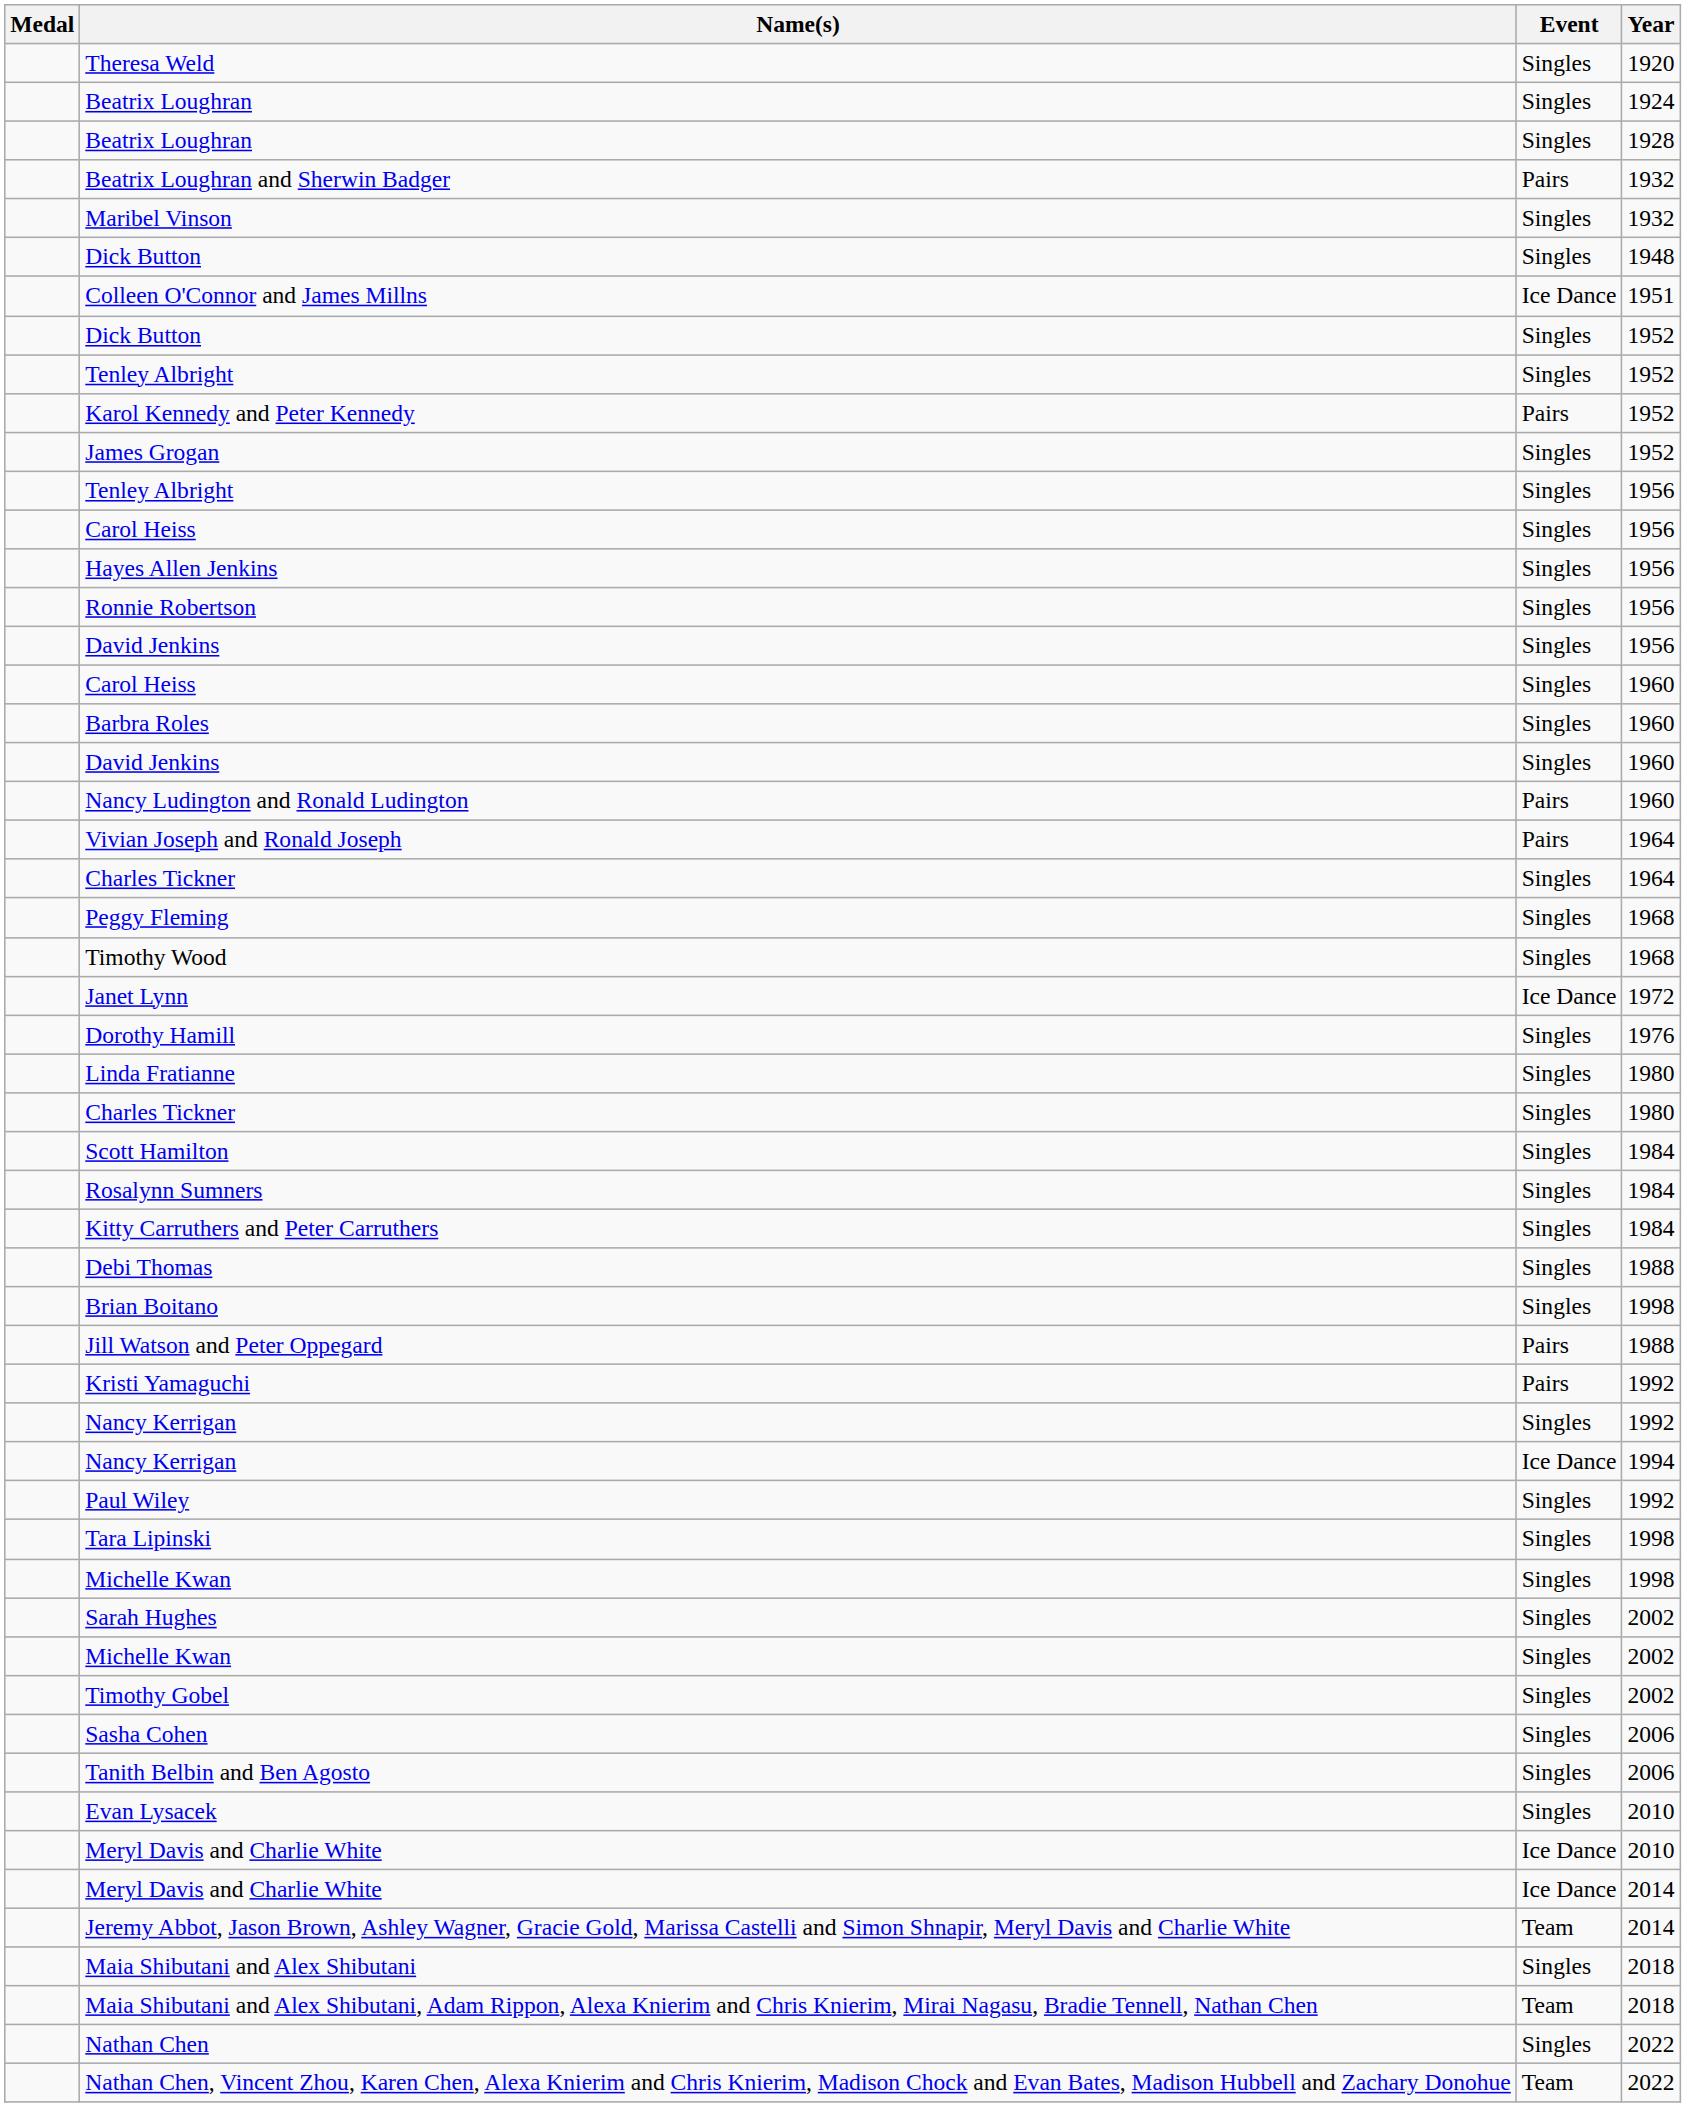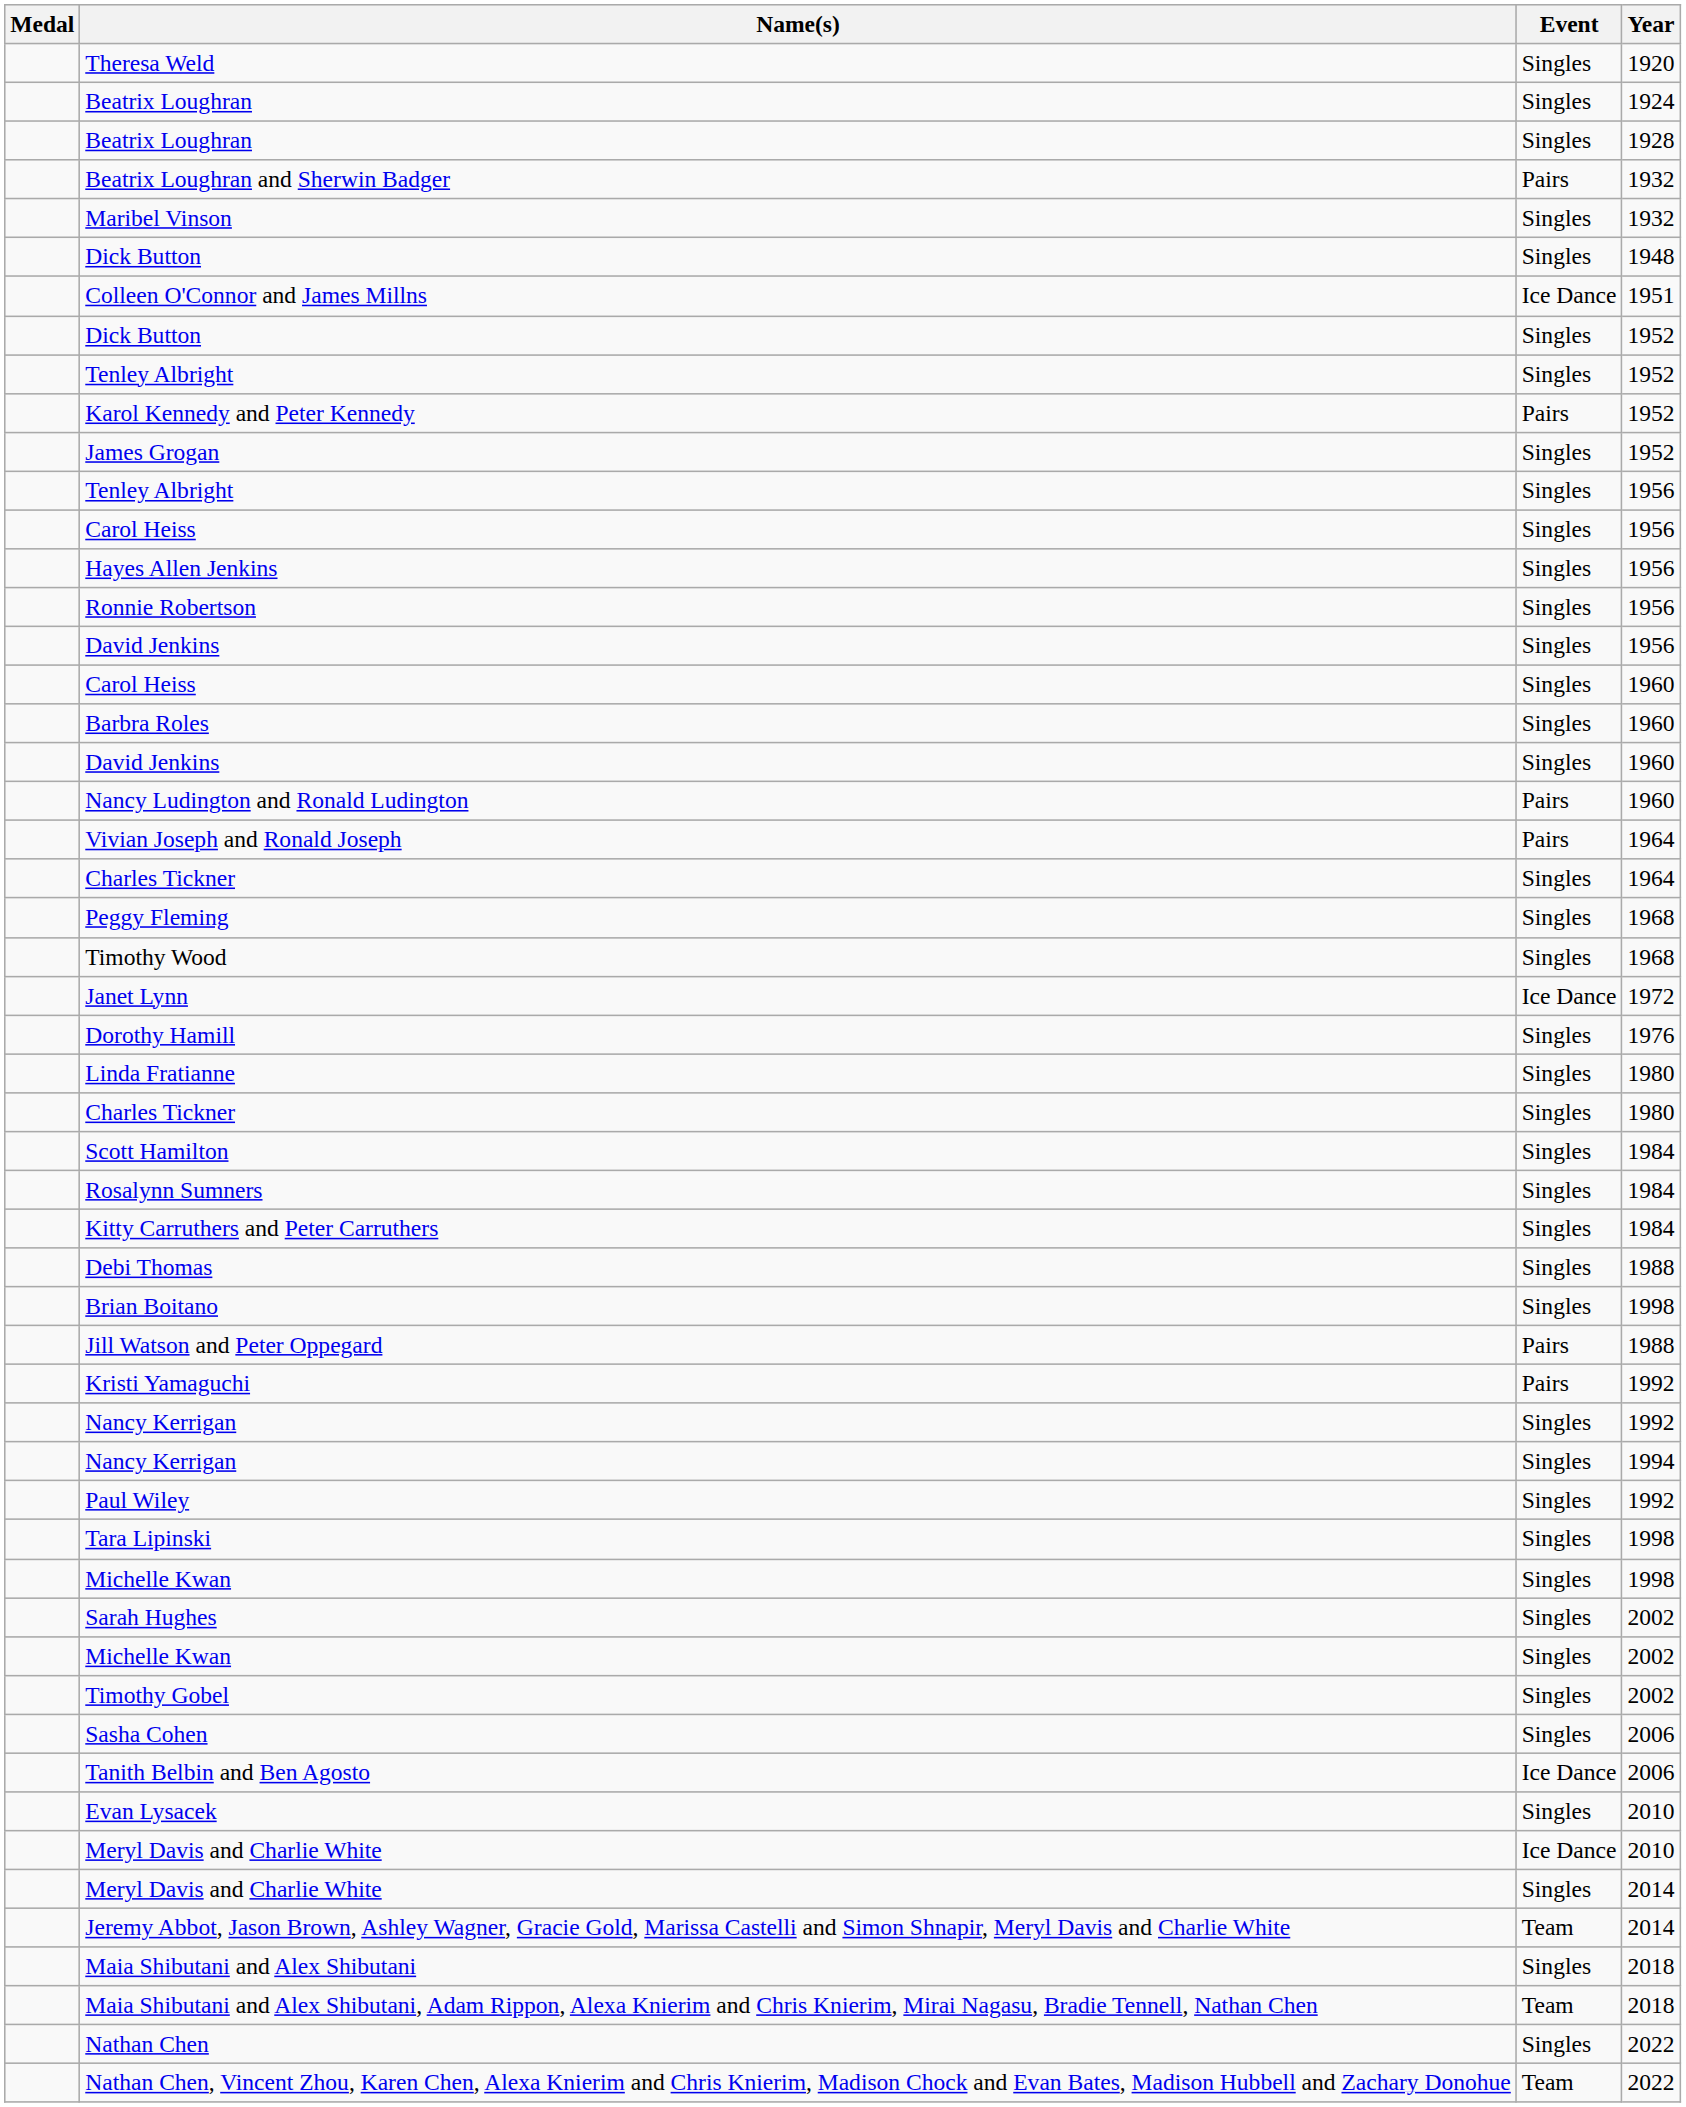Nancy Kerrigan / 1994 | Event: Ice Dance -> Singles
Tanith Belbin and Ben Agosto | Event: Singles -> Ice Dance
Meryl Davis and Charlie White / 2014 | Event: Ice Dance -> Singles
